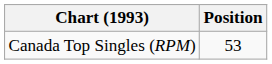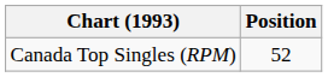Canada Top Singles (RPM) | Position: 53 -> 52
